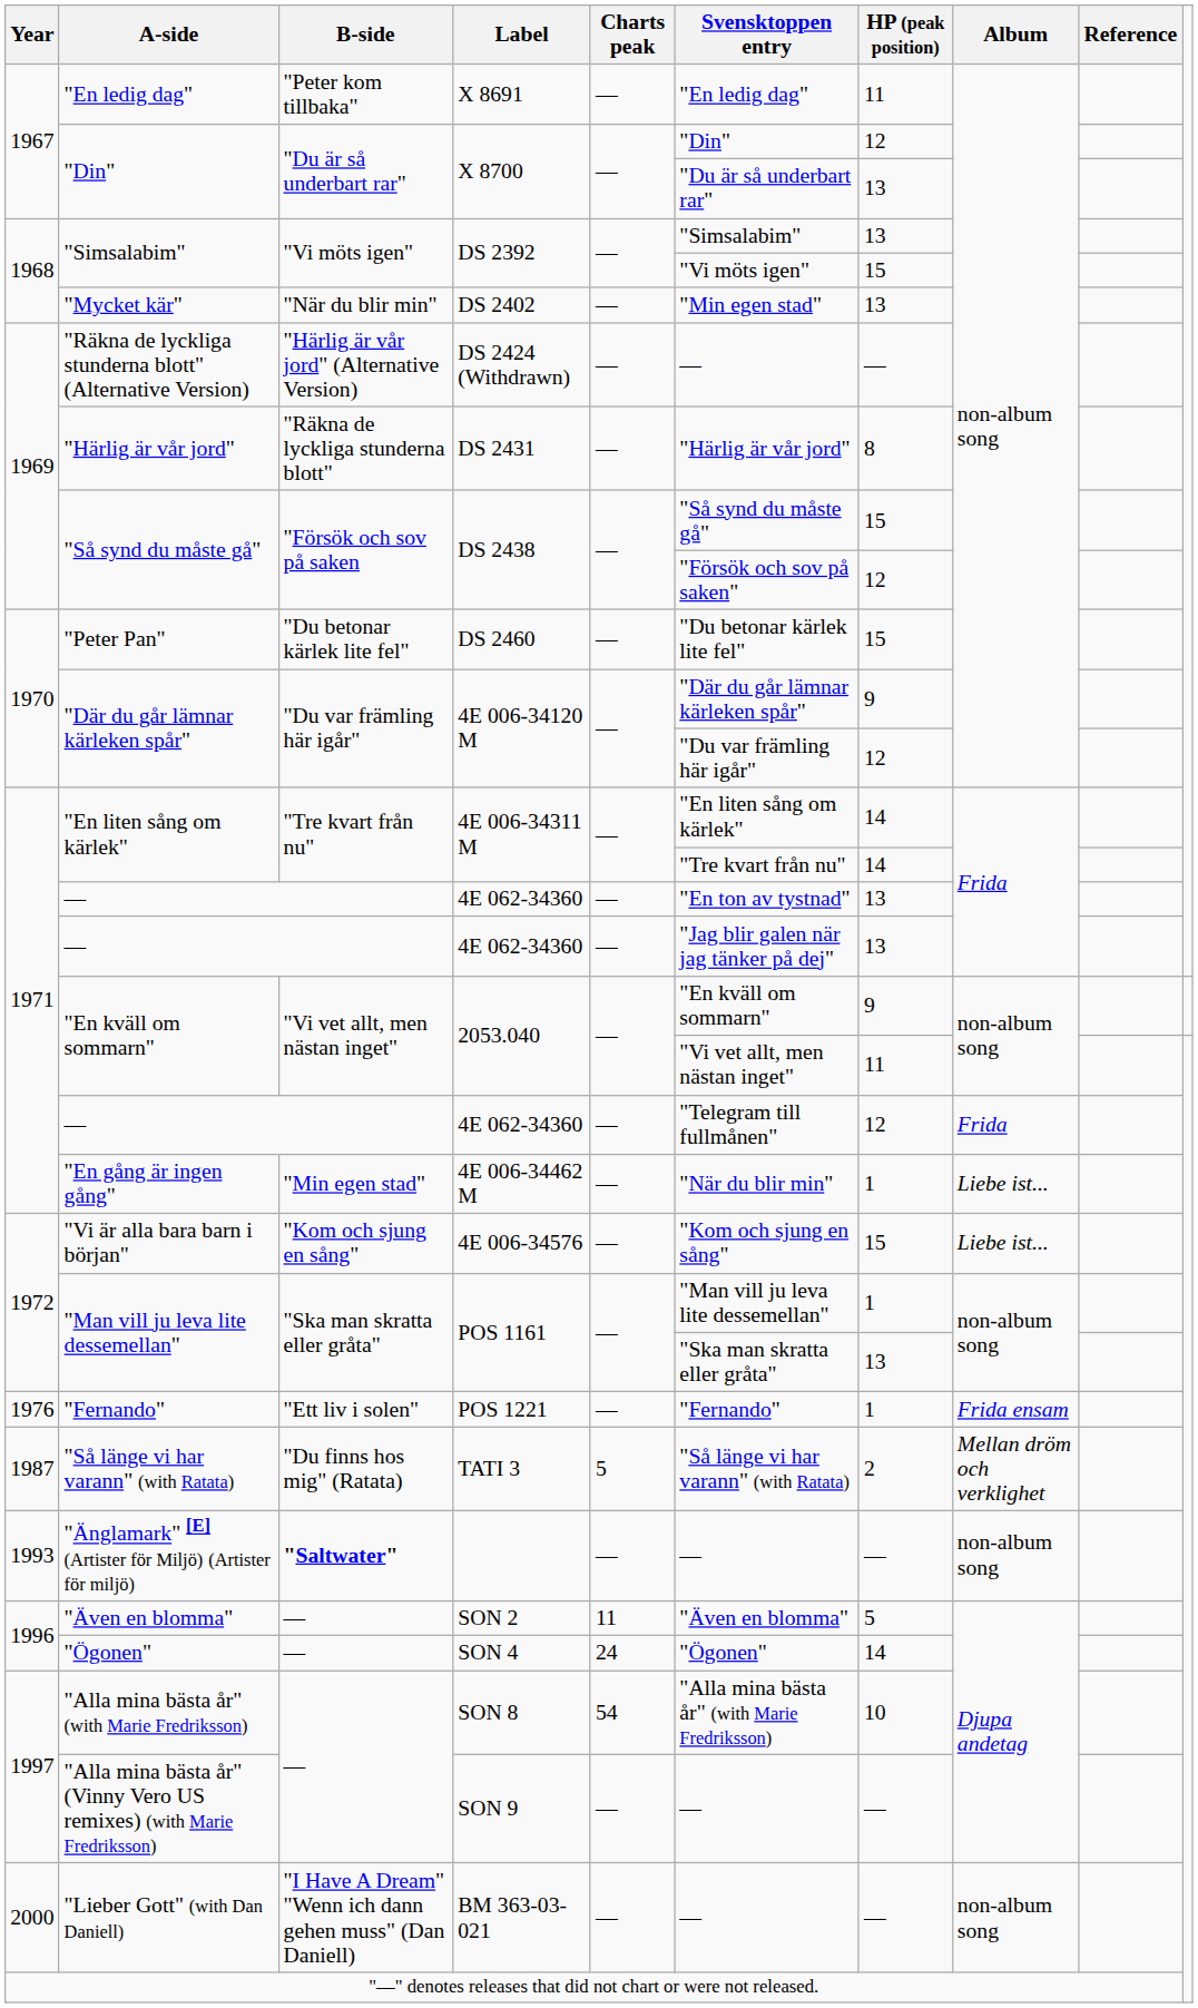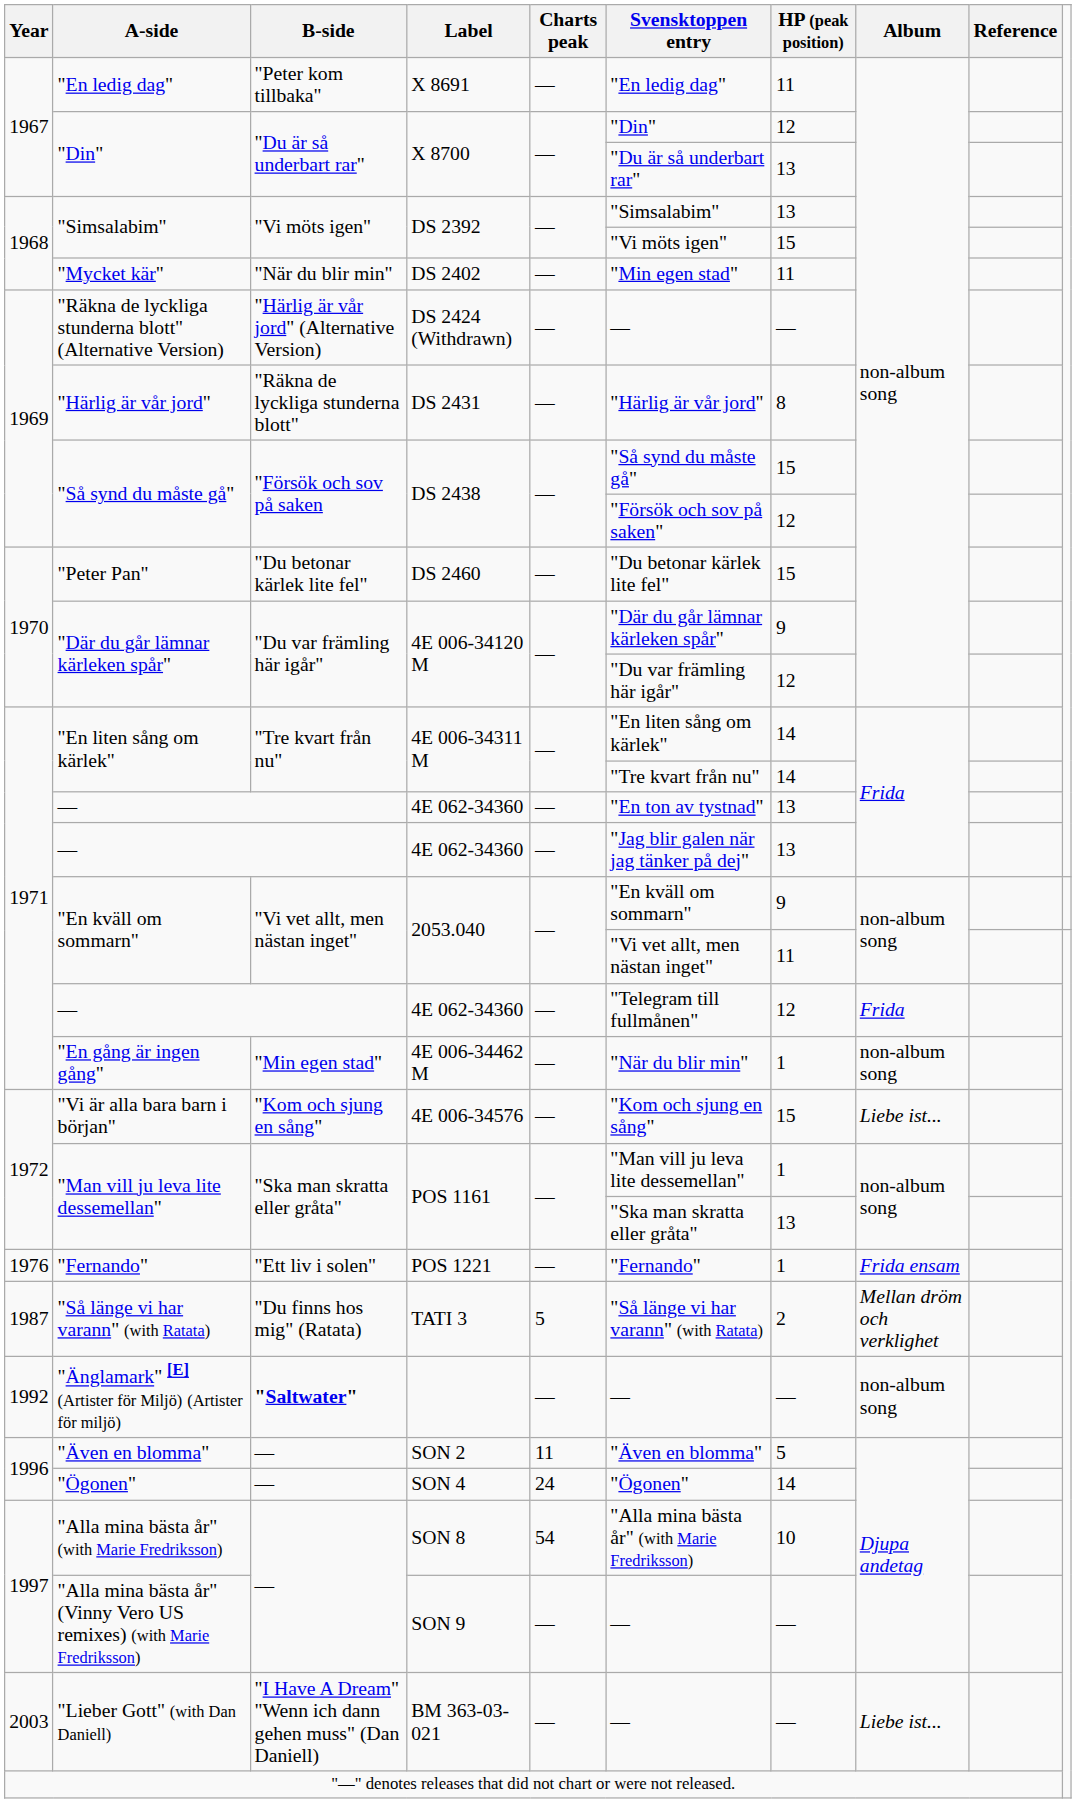"Mycket kär" | HP (peak position): 13 -> 11
"En gång är ingen gång" | Album: Liebe ist... -> non-album song
"Änglamark" [E] (Artister för Miljö) (Artister för miljö) | Year: 1993 -> 1992
"Lieber Gott" (with Dan Daniell) | Year: 2000 -> 2003
"Lieber Gott" (with Dan Daniell) | Album: non-album song -> Liebe ist...
